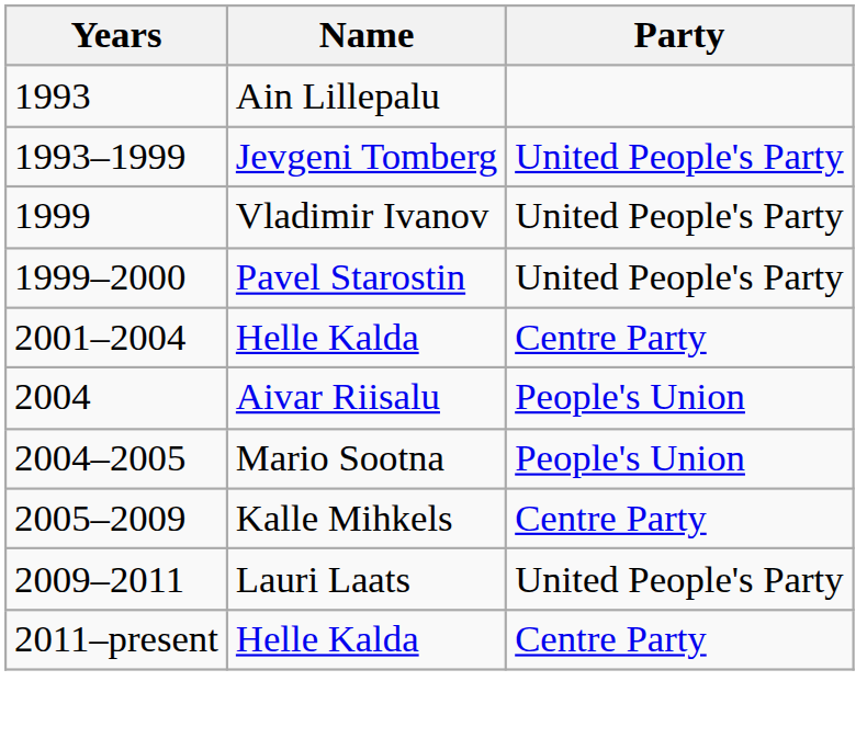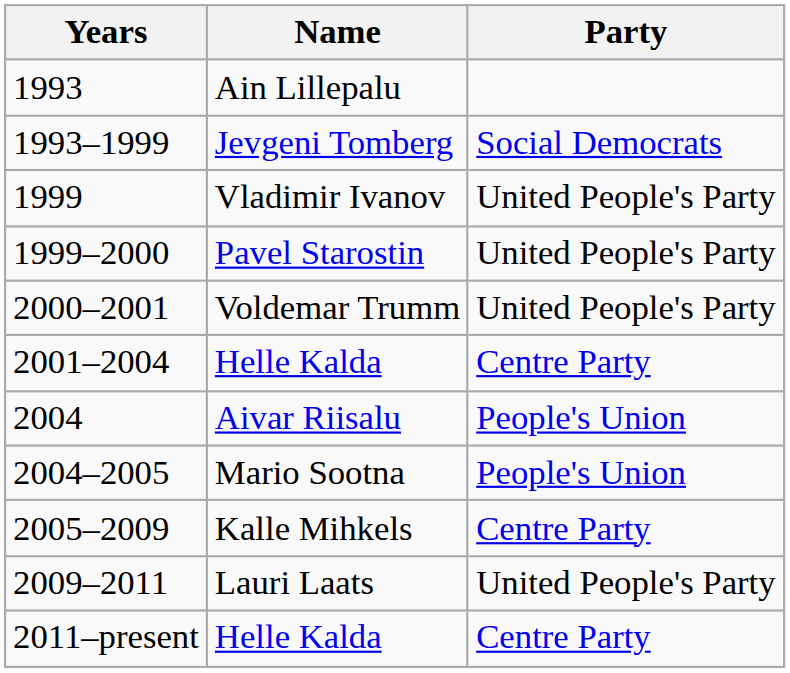Jevgeni Tomberg | Party: United People's Party -> Social Democrats
+ row: 2000–2001 | Voldemar Trumm | United People's Party
